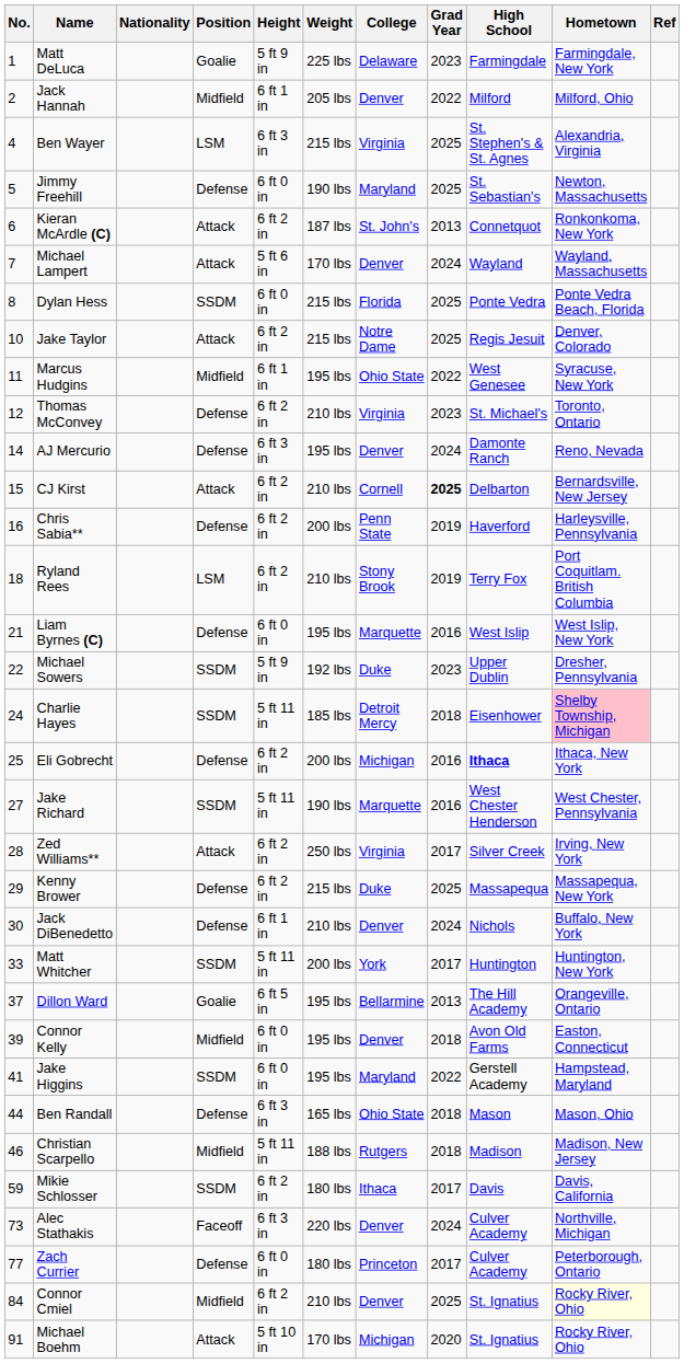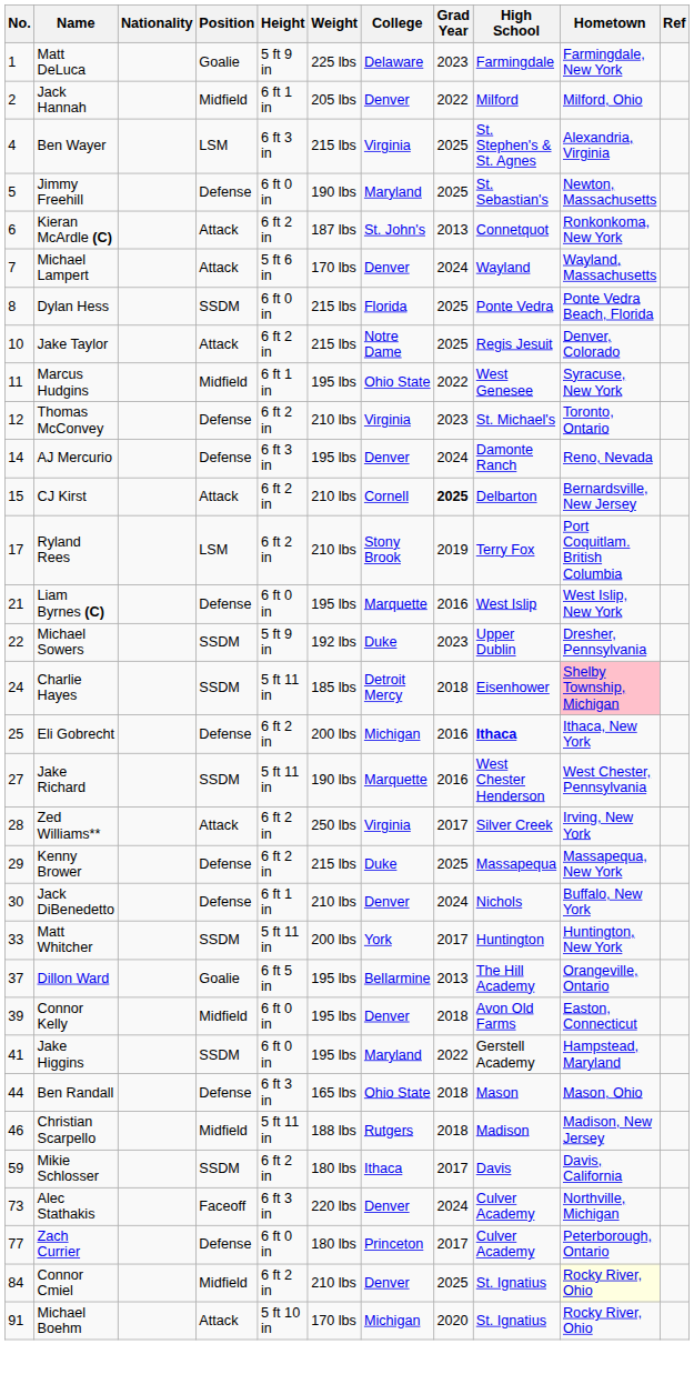- row: 16 | Chris Sabia** | Defense | 6 ft 2 in | 200 lbs | Penn State | 2019 | Haverford | Harleysville, Pennsylvania
Ryland Rees | No.: 18 -> 17
